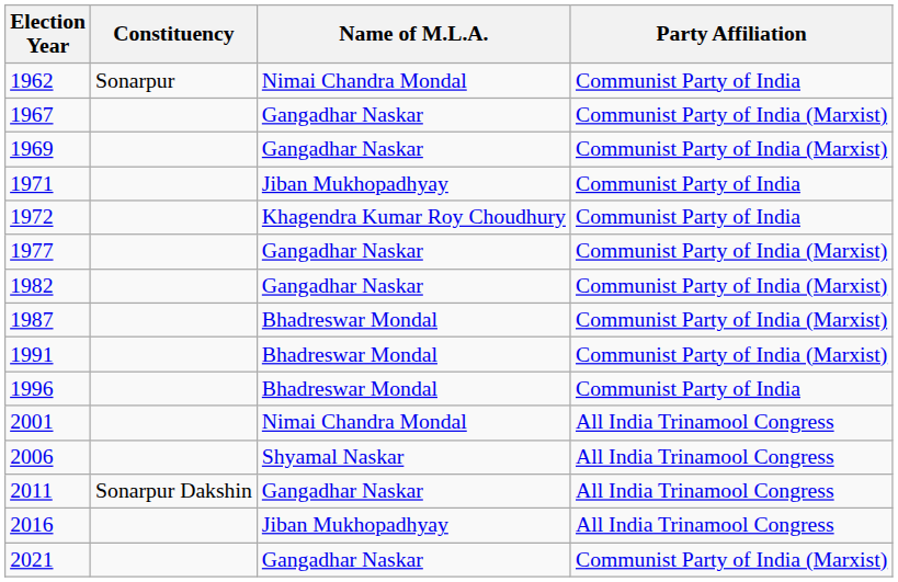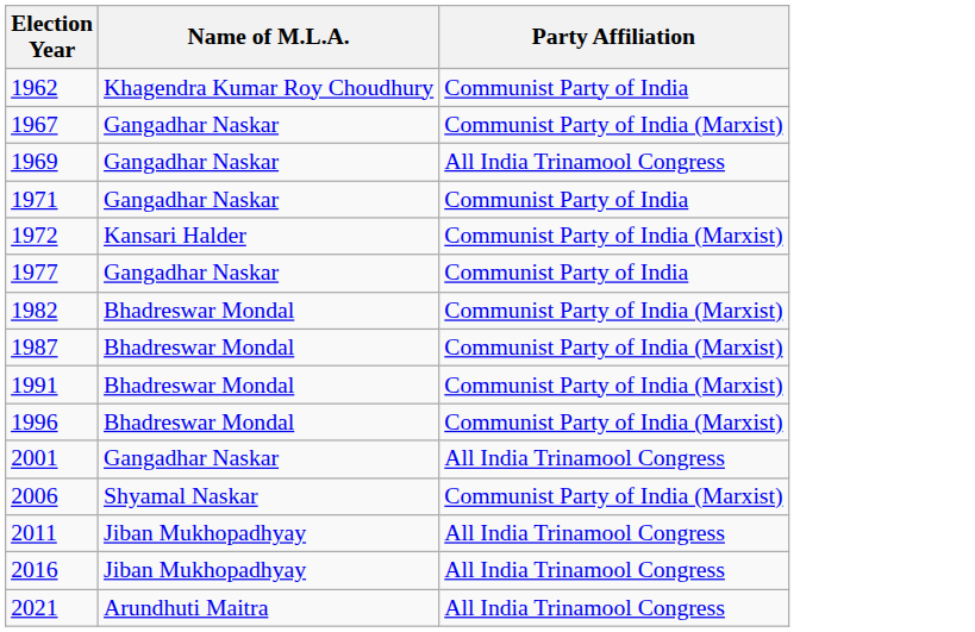- column: Constituency | Sonarpur | Sonarpur Dakshin
1962 | Name of M.L.A.: Nimai Chandra Mondal -> Khagendra Kumar Roy Choudhury
1969 | Party Affiliation: Communist Party of India (Marxist) -> All India Trinamool Congress
1971 | Name of M.L.A.: Jiban Mukhopadhyay -> Gangadhar Naskar
1972 | Name of M.L.A.: Khagendra Kumar Roy Choudhury -> Kansari Halder
1972 | Party Affiliation: Communist Party of India -> Communist Party of India (Marxist)
1977 | Party Affiliation: Communist Party of India (Marxist) -> Communist Party of India
1982 | Name of M.L.A.: Gangadhar Naskar -> Bhadreswar Mondal
1996 | Party Affiliation: Communist Party of India -> Communist Party of India (Marxist)
2001 | Name of M.L.A.: Nimai Chandra Mondal -> Gangadhar Naskar
2006 | Party Affiliation: All India Trinamool Congress -> Communist Party of India (Marxist)
2011 | Name of M.L.A.: Gangadhar Naskar -> Jiban Mukhopadhyay
2021 | Name of M.L.A.: Gangadhar Naskar -> Arundhuti Maitra
2021 | Party Affiliation: Communist Party of India (Marxist) -> All India Trinamool Congress
